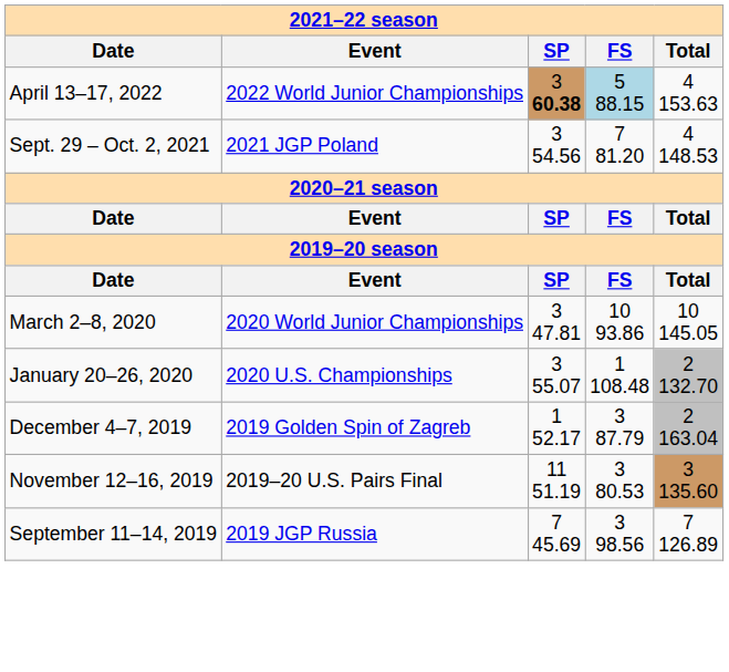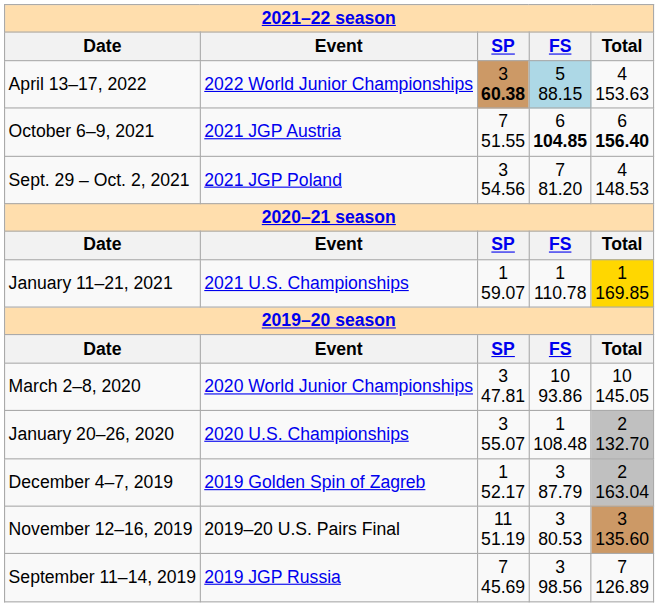+ row: October 6–9, 2021 | 2021 JGP Austria | 7 51.55 | 6 104.85 | 6 156.40
+ row: January 11–21, 2021 | 2021 U.S. Championships | 1 59.07 | 1 110.78 | 1 169.85
